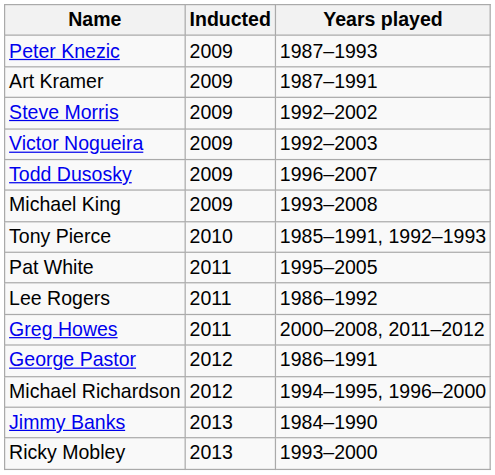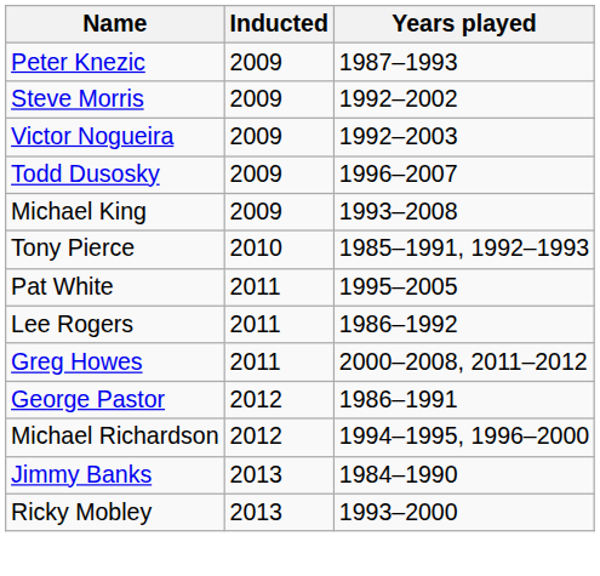- row: Art Kramer | 2009 | 1987–1991
